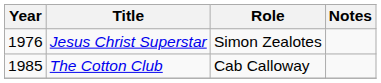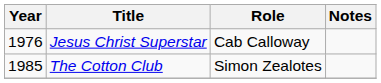Jesus Christ Superstar | Role: Simon Zealotes -> Cab Calloway
The Cotton Club | Role: Cab Calloway -> Simon Zealotes
